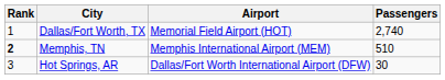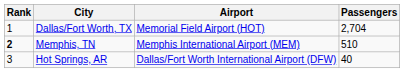Dallas/Fort Worth, TX | Passengers: 2,740 -> 2,704
Hot Springs, AR | Passengers: 30 -> 40
